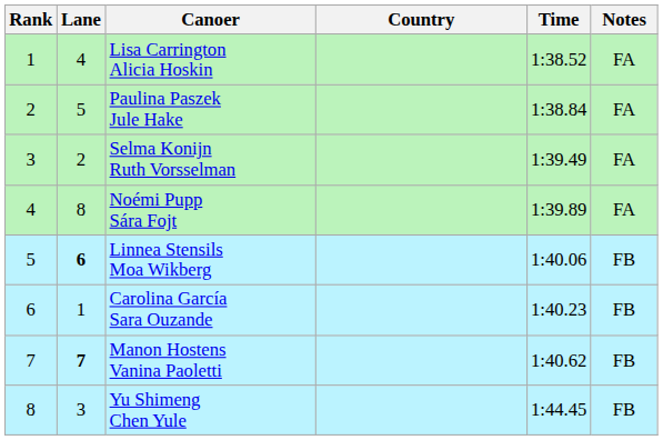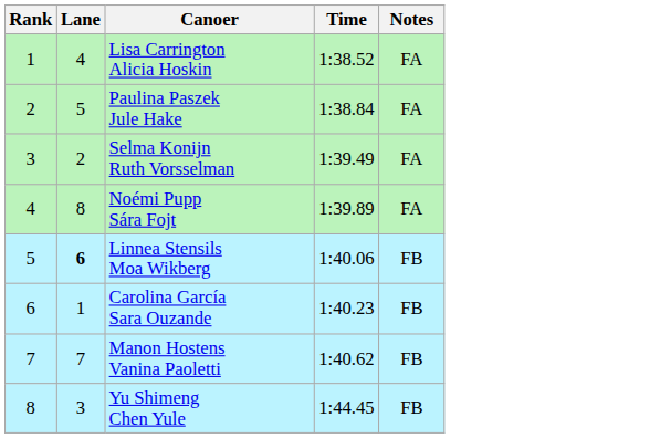- column: Country
Manon Hostens Vanina Paoletti | Lane: bold -> normal
